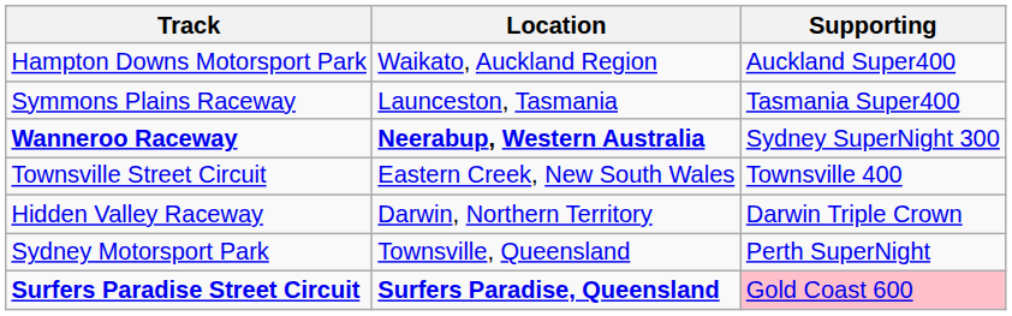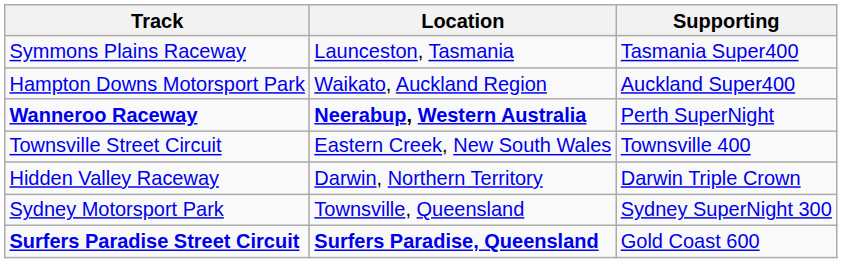rows swapped: Symmons Plains Raceway <-> Hampton Downs Motorsport Park
Wanneroo Raceway | Supporting: Sydney SuperNight 300 -> Perth SuperNight
Sydney Motorsport Park | Supporting: Perth SuperNight -> Sydney SuperNight 300
Surfers Paradise Street Circuit | Supporting: pink background -> no background
